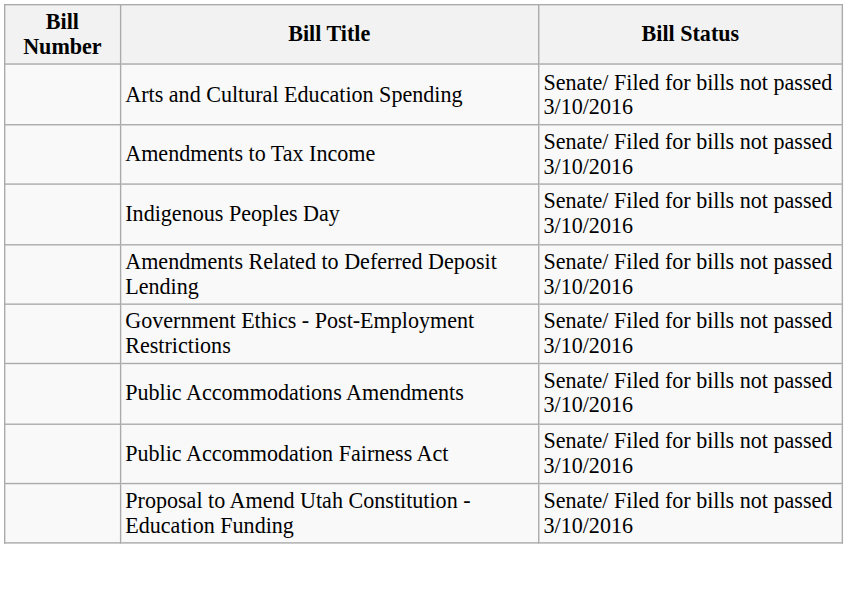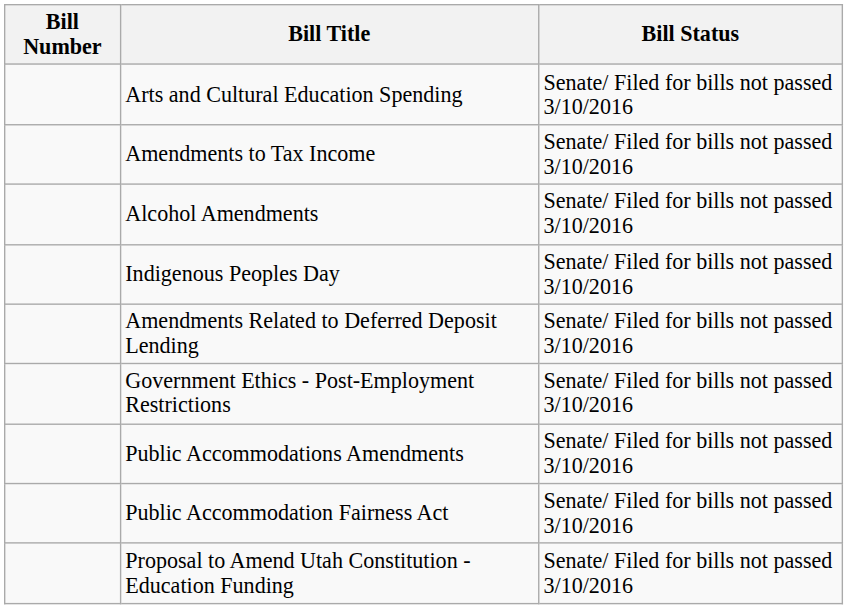+ row: Alcohol Amendments | Senate/ Filed for bills not passed 3/10/2016
